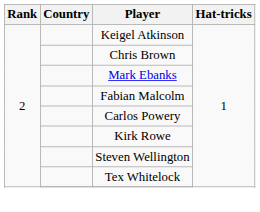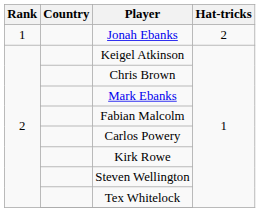+ row: 1 | Jonah Ebanks | 2
